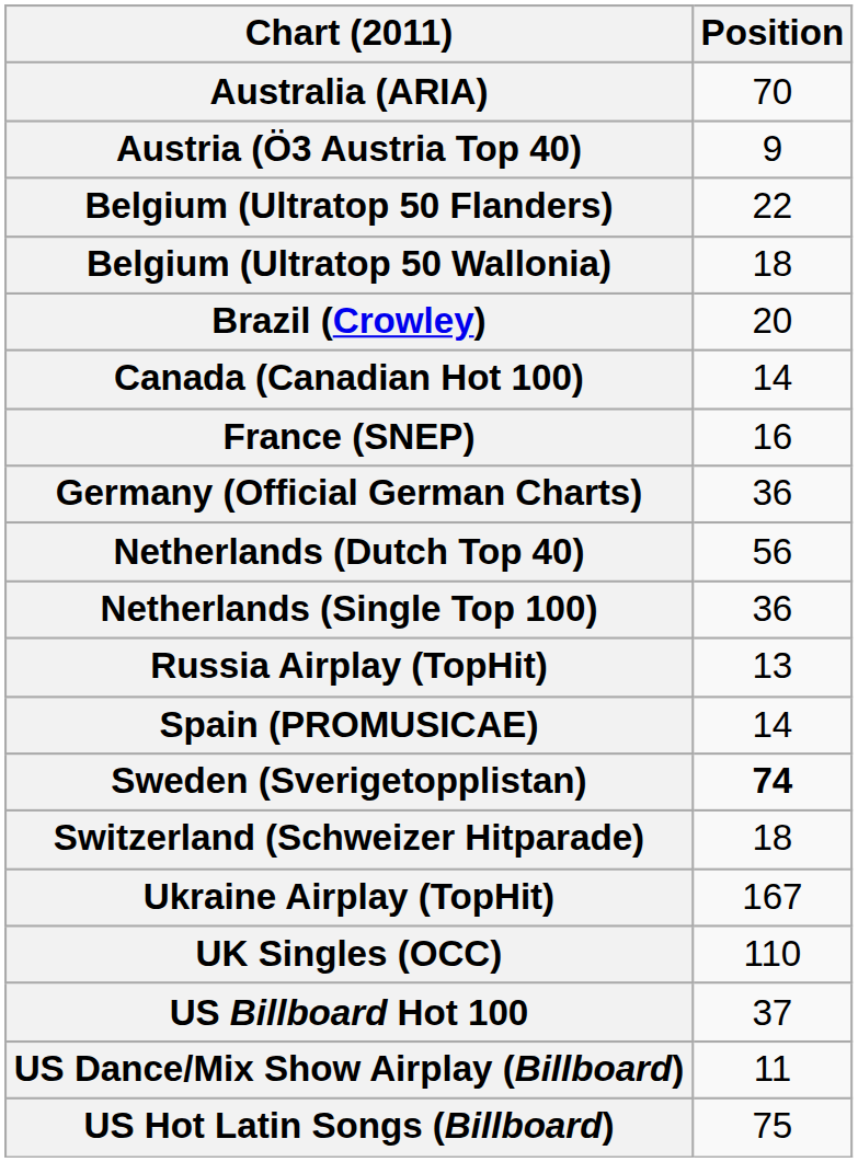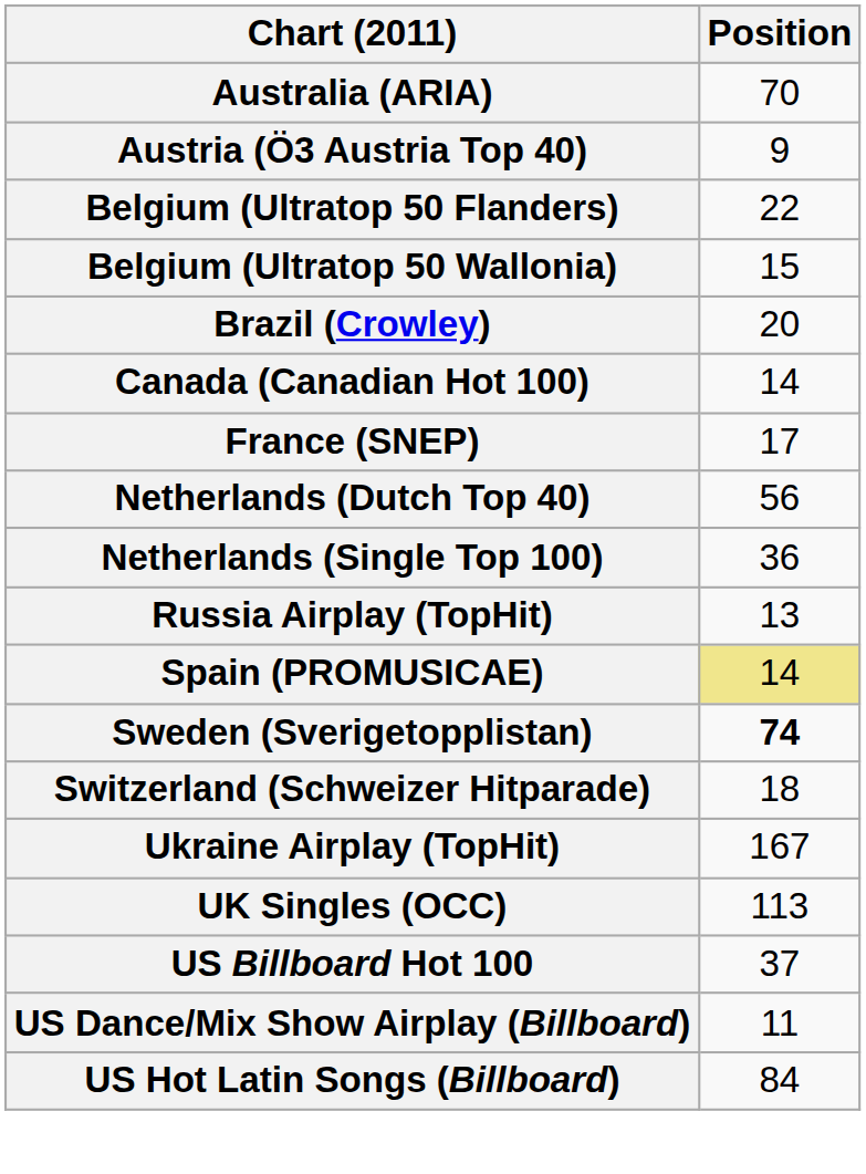Belgium (Ultratop 50 Wallonia) | Position: 18 -> 15
France (SNEP) | Position: 16 -> 17
- row: Germany (Official German Charts) | 36
Spain (PROMUSICAE) | Position: no background -> khaki background
UK Singles (OCC) | Position: 110 -> 113
US Hot Latin Songs (Billboard) | Position: 75 -> 84
